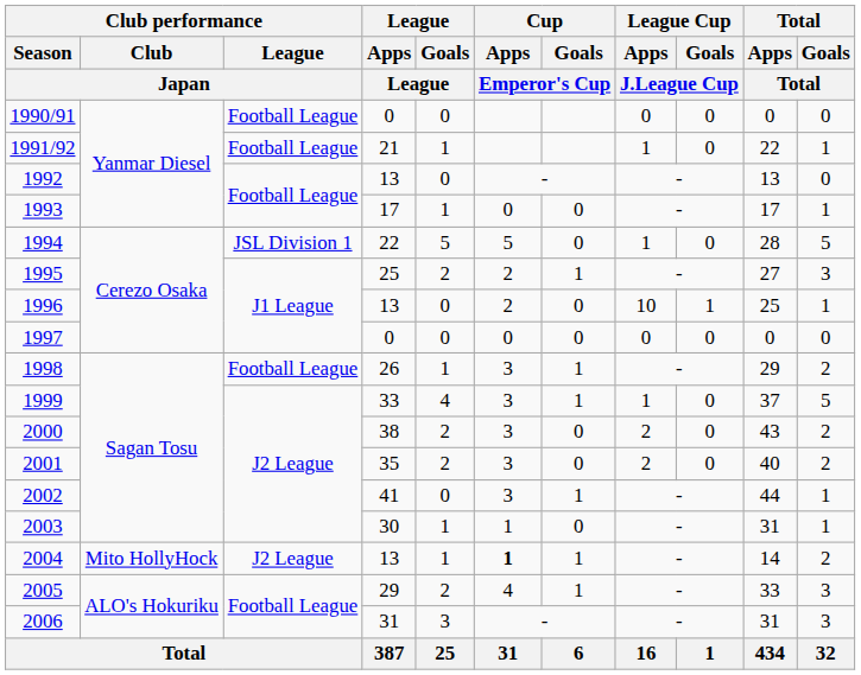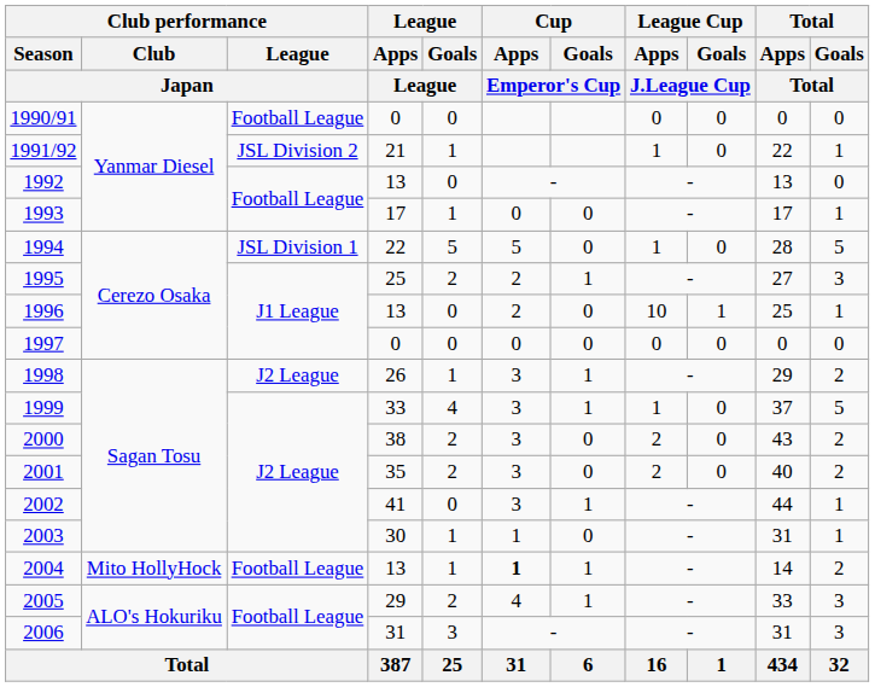1991/92 | Club performance / League / Japan: Football League -> JSL Division 2
1998 | Club performance / League / Japan: Football League -> J2 League
2004 | Club performance / League / Japan: J2 League -> Football League
